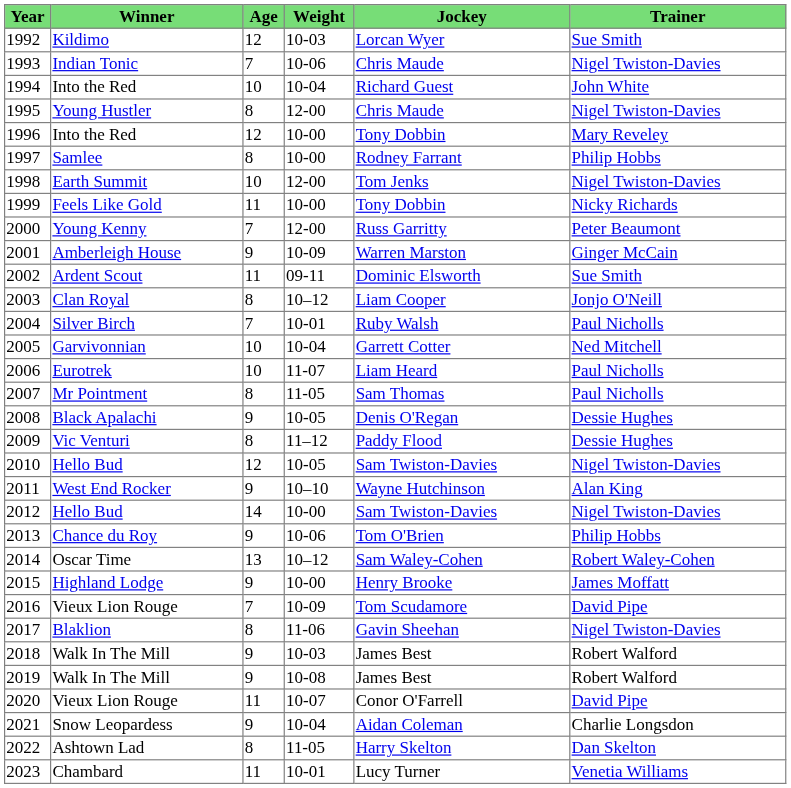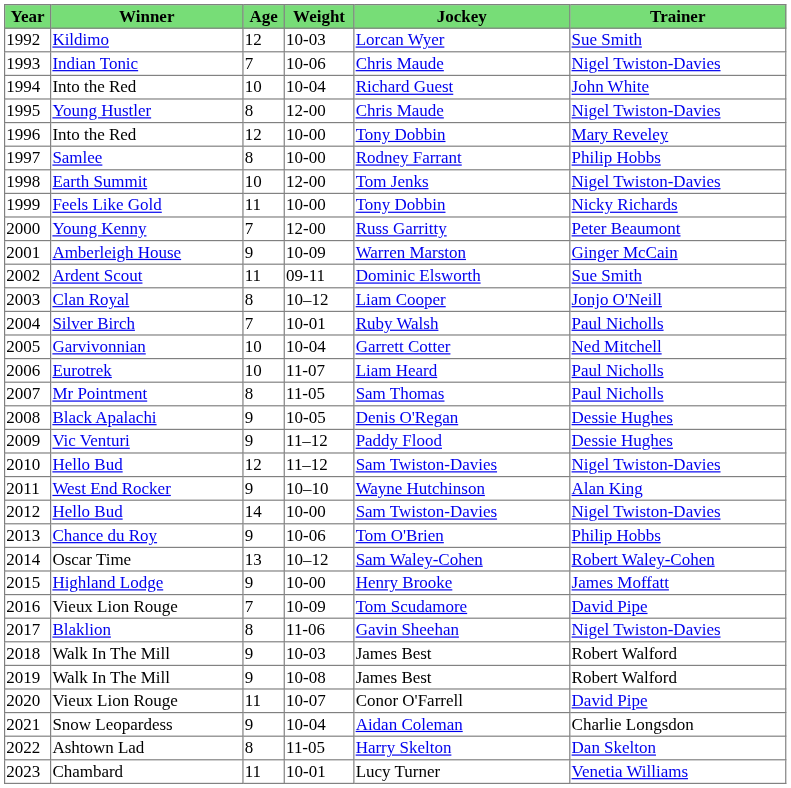2009 | Age: 8 -> 9
2010 | Weight: 10-05 -> 11–12
